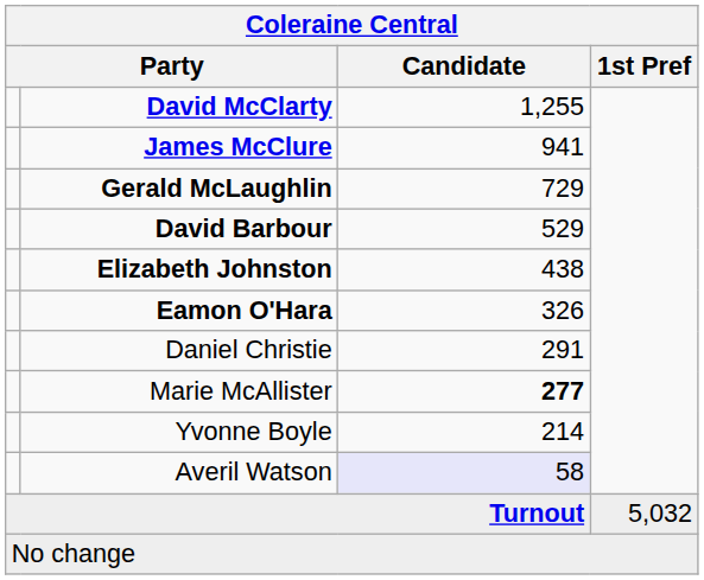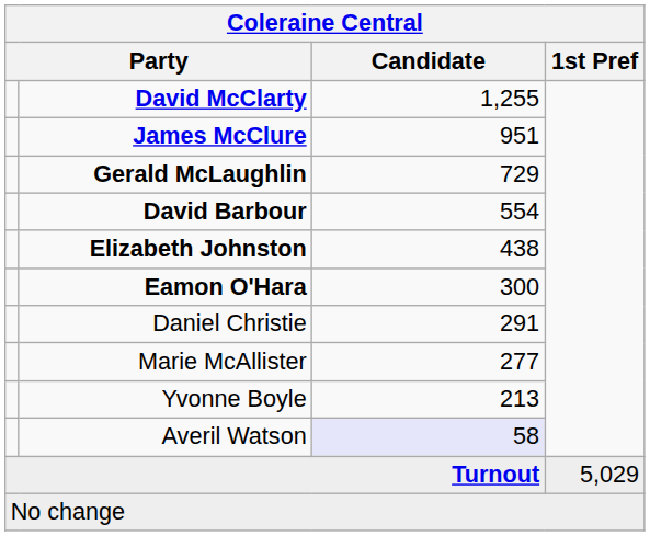James McClure | Candidate: 941 -> 951
David Barbour | Candidate: 529 -> 554
Eamon O'Hara | Candidate: 326 -> 300
Marie McAllister | Candidate: bold -> normal
Yvonne Boyle | Candidate: 214 -> 213
Turnout | 1st Pref: 5,032 -> 5,029
